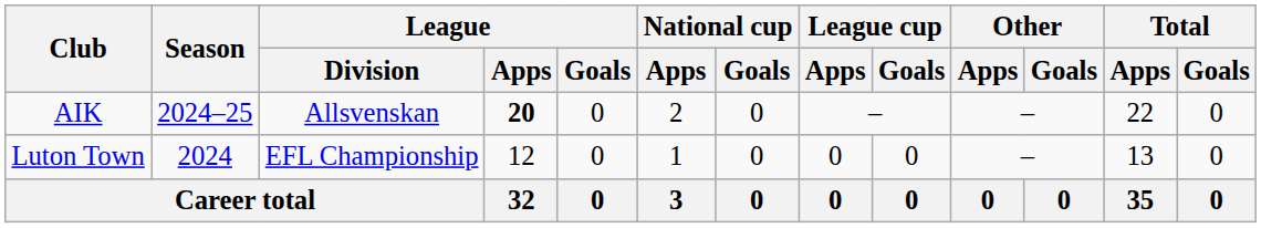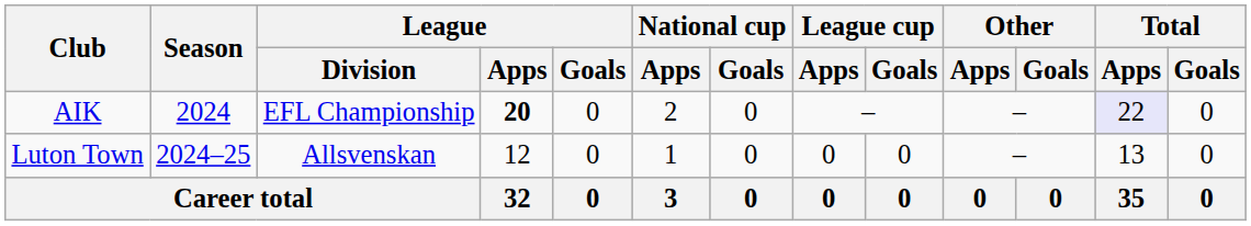AIK | Season: 2024–25 -> 2024
AIK | League / Division: Allsvenskan -> EFL Championship
AIK | Total / Apps: no background -> lavender background
Luton Town | Season: 2024 -> 2024–25
Luton Town | League / Division: EFL Championship -> Allsvenskan
